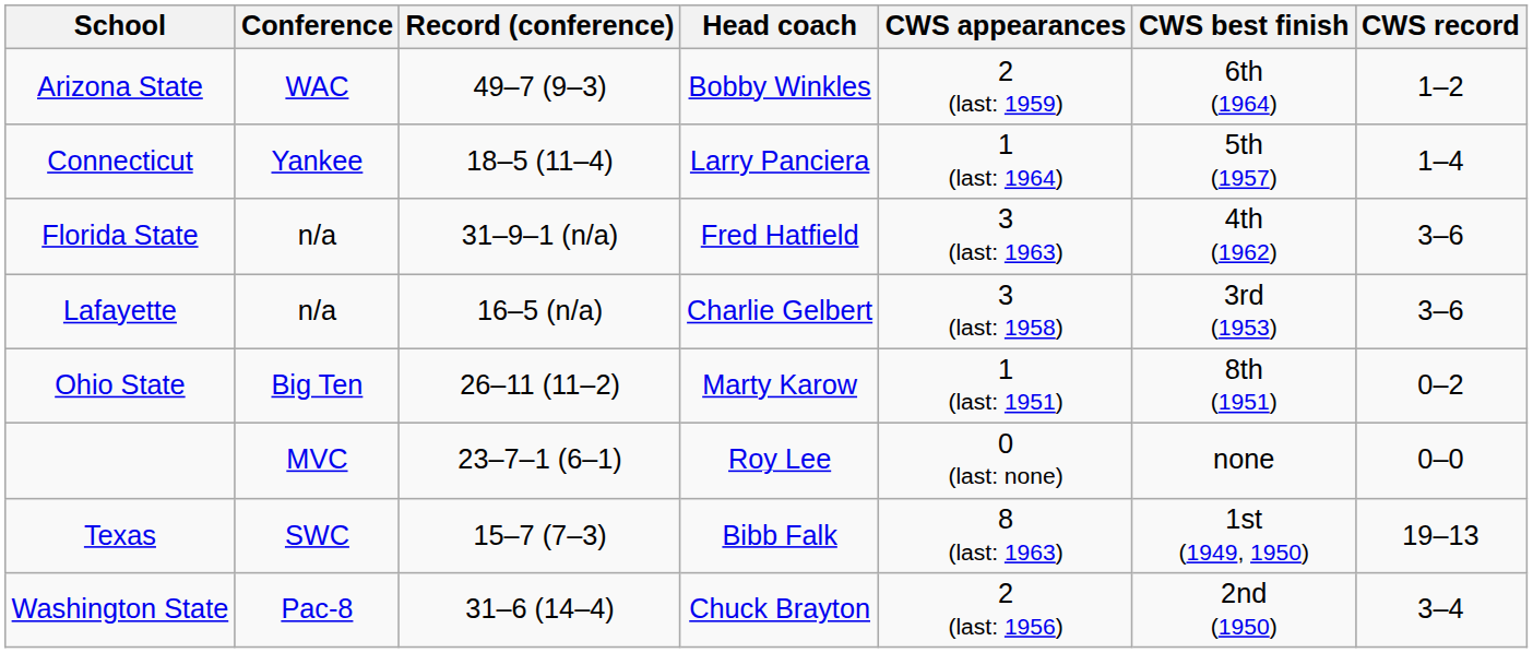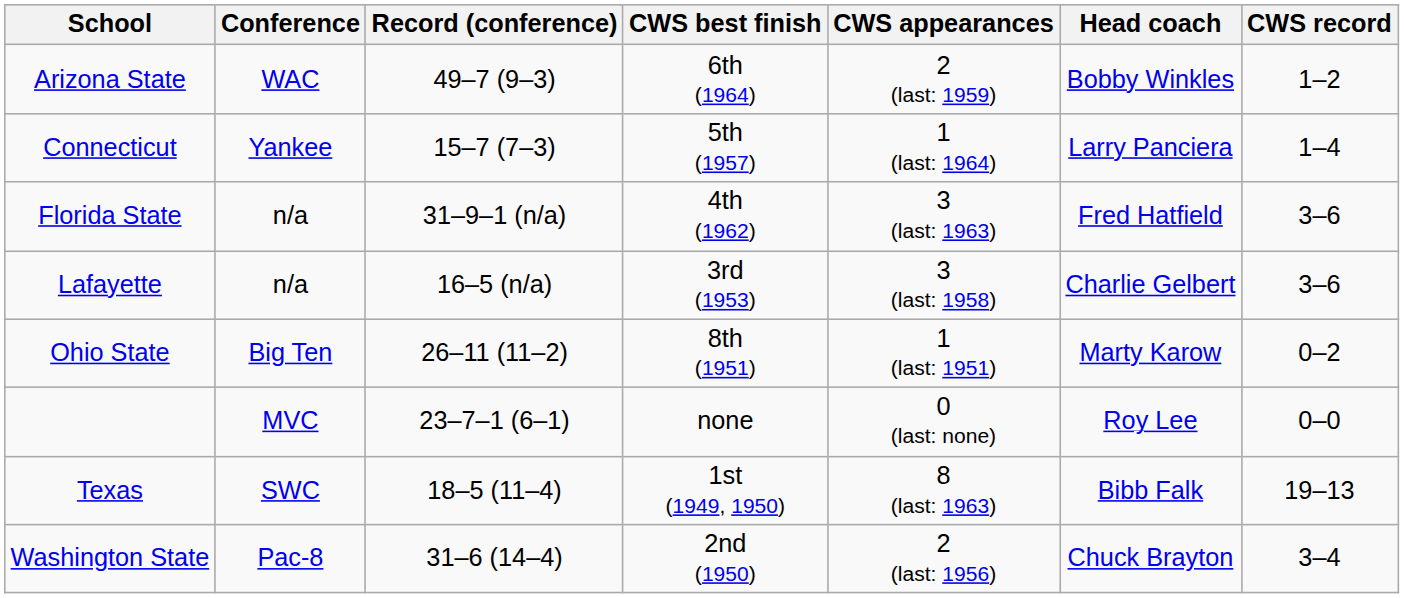columns swapped: Head coach <-> CWS best finish
Connecticut | Record (conference): 18–5 (11–4) -> 15–7 (7–3)
Texas | Record (conference): 15–7 (7–3) -> 18–5 (11–4)
